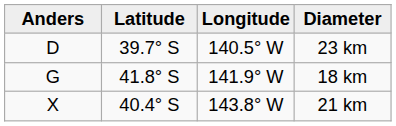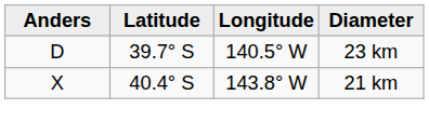- row: G | 41.8° S | 141.9° W | 18 km
